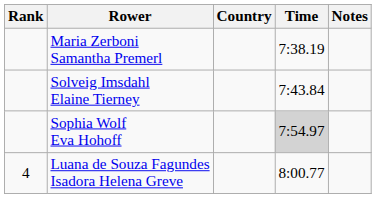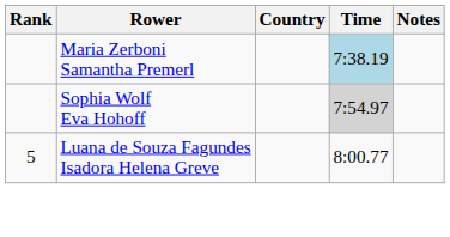Maria Zerboni Samantha Premerl | Time: no background -> lightblue background
- row: Solveig Imsdahl Elaine Tierney | 7:43.84
Luana de Souza Fagundes Isadora Helena Greve | Rank: 4 -> 5
